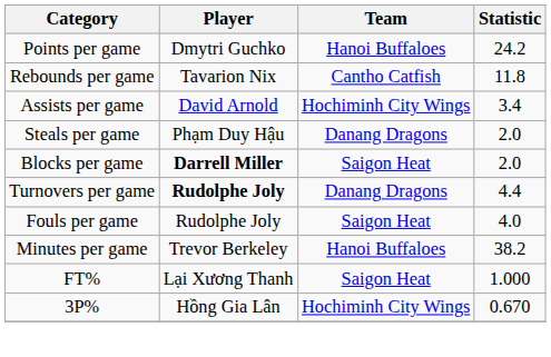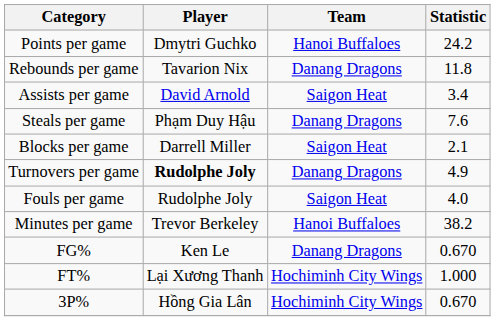Rebounds per game | Team: Cantho Catfish -> Danang Dragons
Assists per game | Team: Hochiminh City Wings -> Saigon Heat
Steals per game | Statistic: 2.0 -> 7.6
Blocks per game | Player: bold -> normal
Blocks per game | Statistic: 2.0 -> 2.1
Turnovers per game | Statistic: 4.4 -> 4.9
+ row: FG% | Ken Le | Danang Dragons | 0.670
FT% | Team: Saigon Heat -> Hochiminh City Wings
